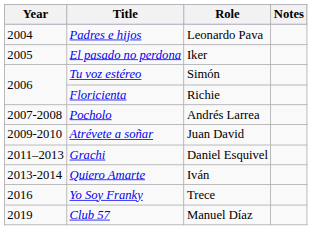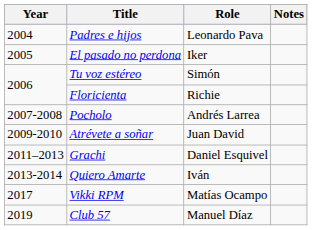- row: 2016 | Yo Soy Franky | Trece
+ row: 2017 | Vikki RPM | Matías Ocampo
